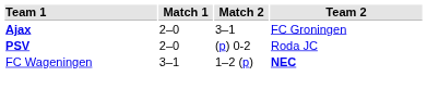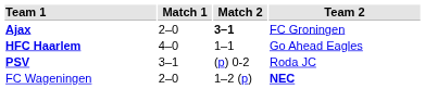Ajax | Match 2: normal -> bold
+ row: HFC Haarlem | 4–0 | 1–1 | Go Ahead Eagles
PSV | Match 1: 2–0 -> 3–1
FC Wageningen | Match 1: 3–1 -> 2–0
